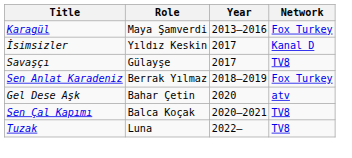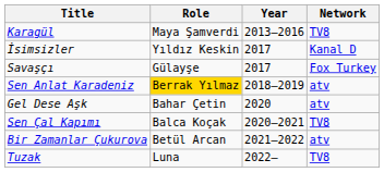Karagül | Network: Fox Turkey -> TV8
Savaşçı | Network: TV8 -> Fox Turkey
Sen Anlat Karadeniz | Role: no background -> gold background
Sen Anlat Karadeniz | Network: Fox Turkey -> atv
+ row: Bir Zamanlar Çukurova | Betül Arcan | 2021–2022 | atv
